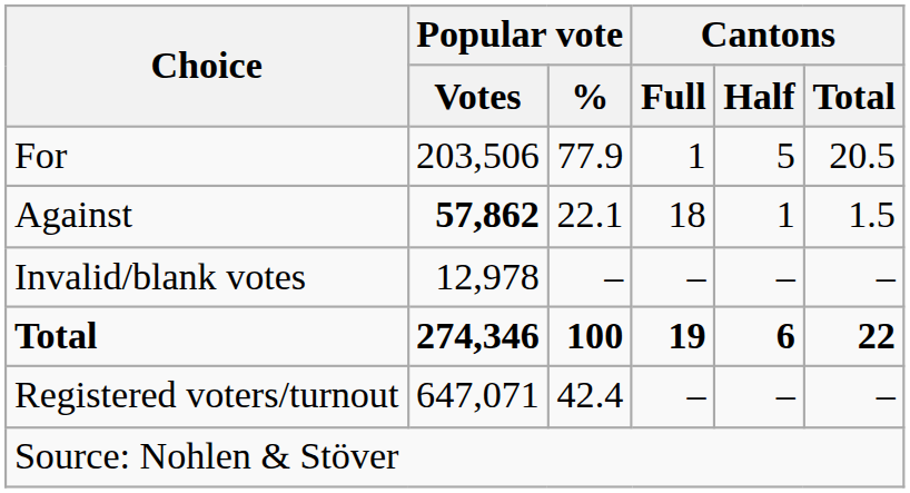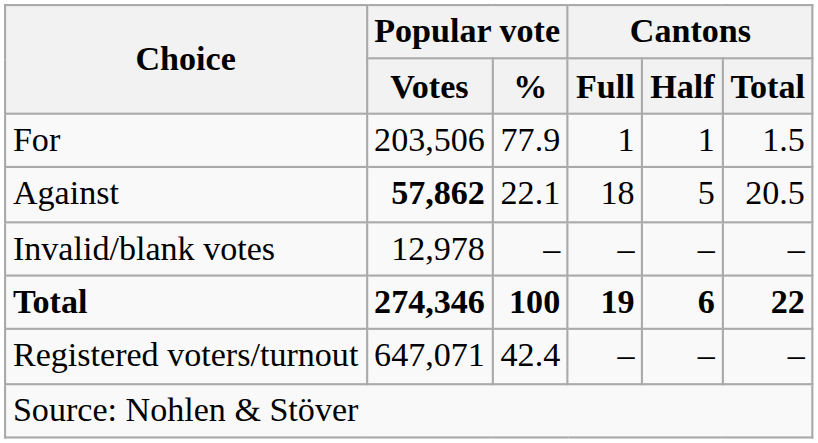For | Cantons / Half: 5 -> 1
For | Cantons / Total: 20.5 -> 1.5
Against | Cantons / Half: 1 -> 5
Against | Cantons / Total: 1.5 -> 20.5
